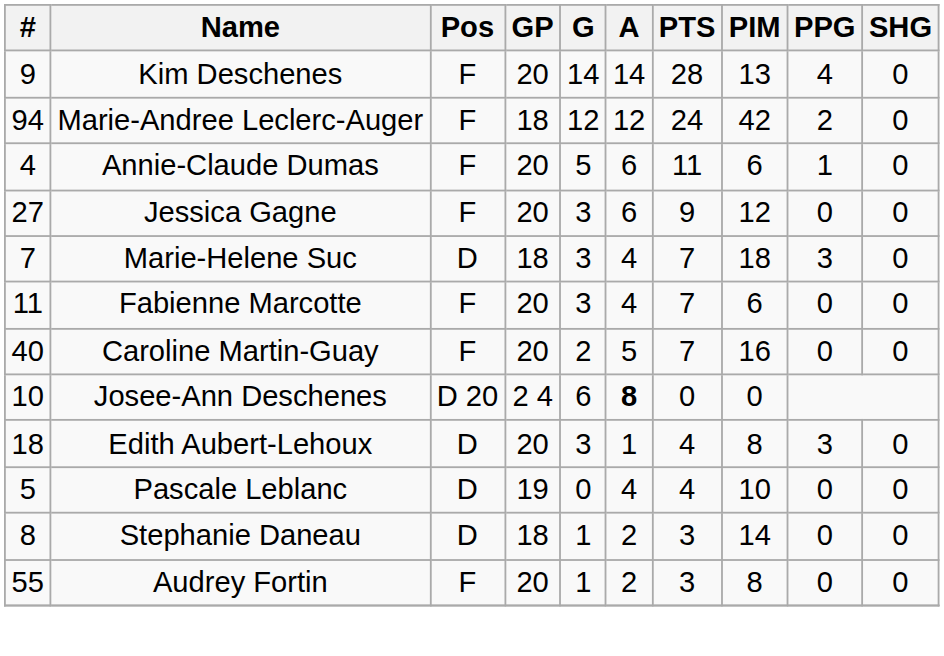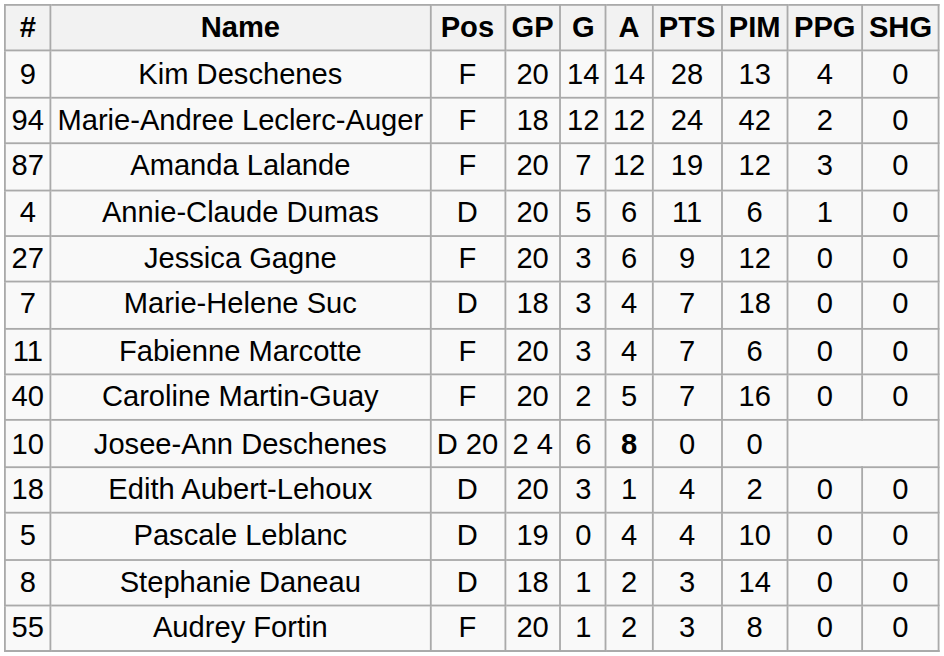+ row: 87 | Amanda Lalande | F | 20 | 7 | 12 | 19 | 12 | 3 | 0
Annie-Claude Dumas | Pos: F -> D
Marie-Helene Suc | PPG: 3 -> 0
Edith Aubert-Lehoux | PIM: 8 -> 2
Edith Aubert-Lehoux | PPG: 3 -> 0
